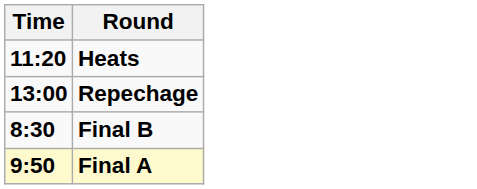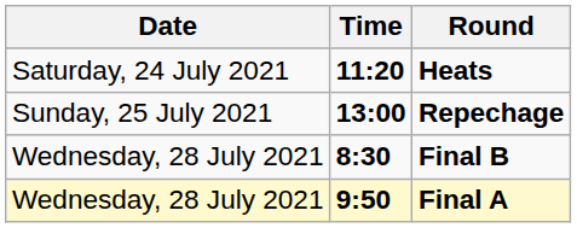+ column: Date | Saturday, 24 July 2021 | Sunday, 25 July 2021 | Wednesday, 28 July 2021 | Wednesday, 28 July 2021
